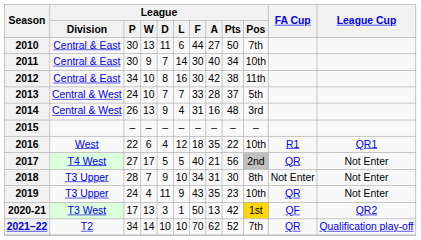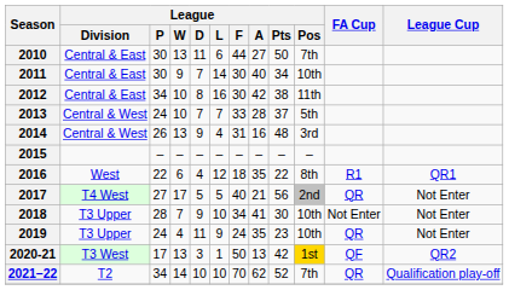2016 | League / Pos: 10th -> 8th
2018 | League / A: 31 -> 41
2018 | League / Pos: 8th -> 10th
2019 | League / F: 43 -> 24
